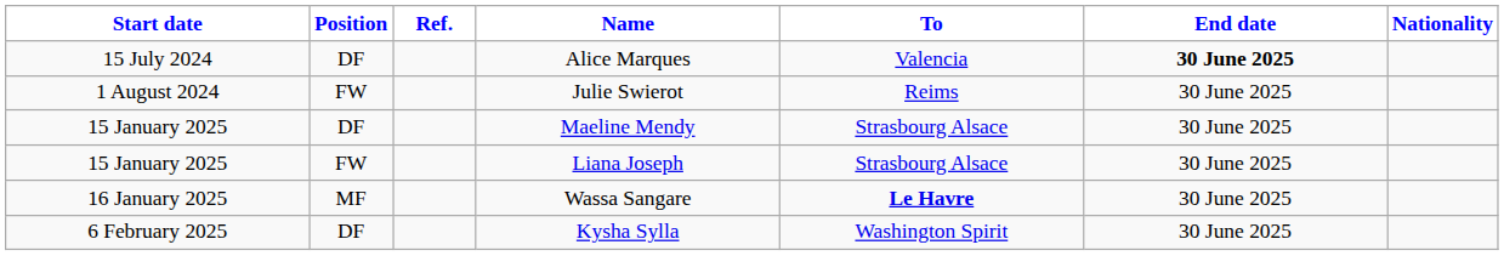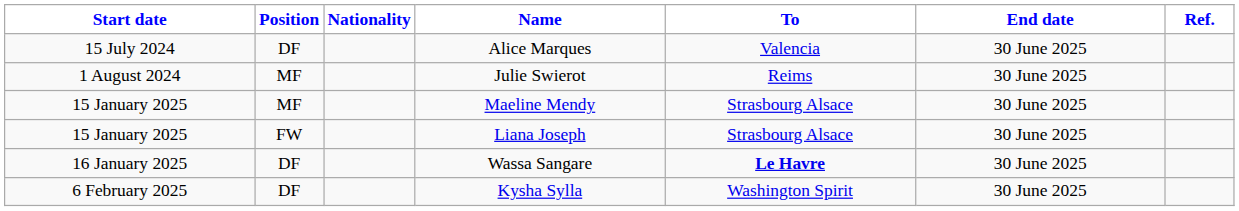columns swapped: Nationality <-> Ref.
Alice Marques | End date: bold -> normal
Julie Swierot | Position: FW -> MF
Maeline Mendy | Position: DF -> MF
Wassa Sangare | Position: MF -> DF
